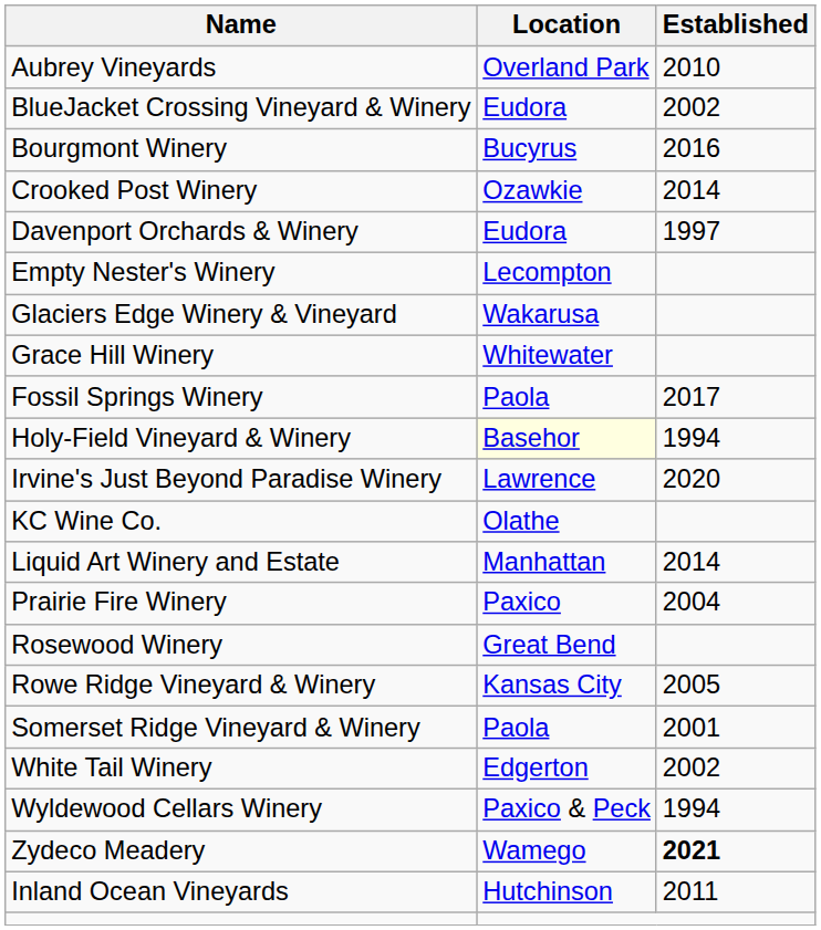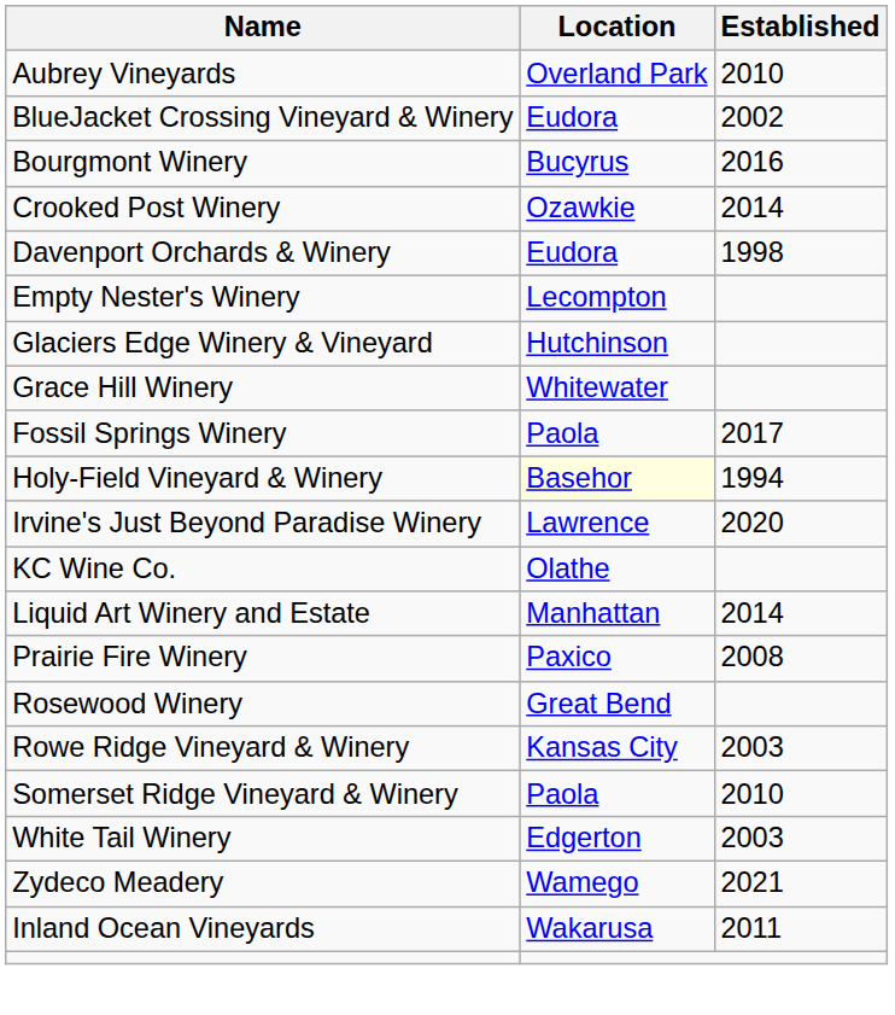Davenport Orchards & Winery | Established: 1997 -> 1998
Glaciers Edge Winery & Vineyard | Location: Wakarusa -> Hutchinson
Prairie Fire Winery | Established: 2004 -> 2008
Rowe Ridge Vineyard & Winery | Established: 2005 -> 2003
Somerset Ridge Vineyard & Winery | Established: 2001 -> 2010
White Tail Winery | Established: 2002 -> 2003
- row: Wyldewood Cellars Winery | Paxico & Peck | 1994
Zydeco Meadery | Established: bold -> normal
Inland Ocean Vineyards | Location: Hutchinson -> Wakarusa
